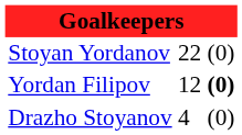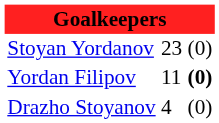Stoyan Yordanov | column 2: 22 -> 23
Yordan Filipov | column 2: 12 -> 11
